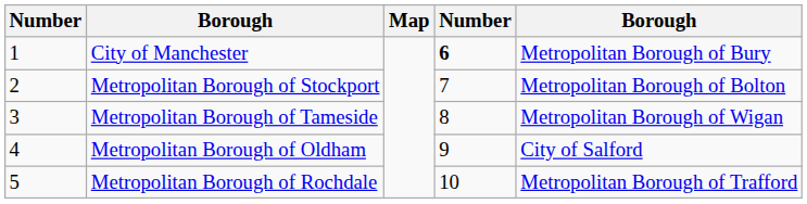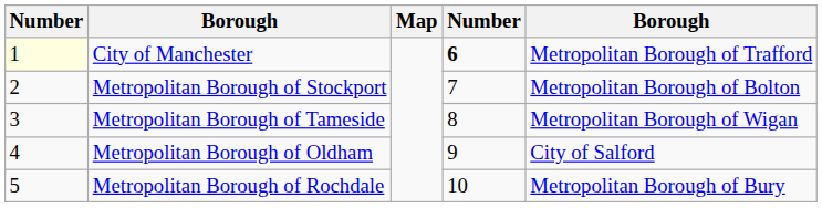City of Manchester | column 1: no background -> lightyellow background
City of Manchester | column 5: Metropolitan Borough of Bury -> Metropolitan Borough of Trafford
Metropolitan Borough of Rochdale | column 5: Metropolitan Borough of Trafford -> Metropolitan Borough of Bury
